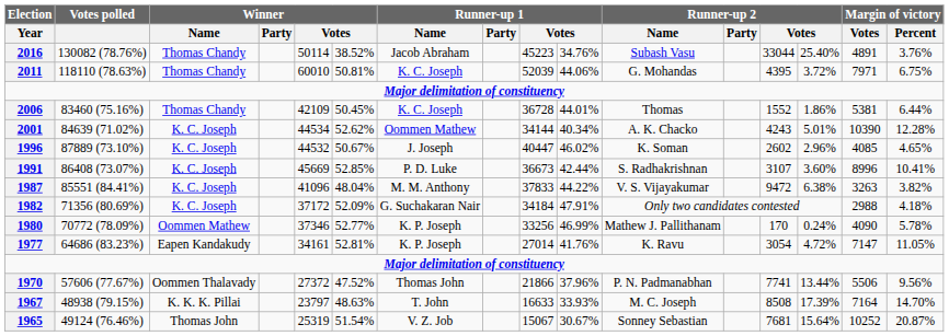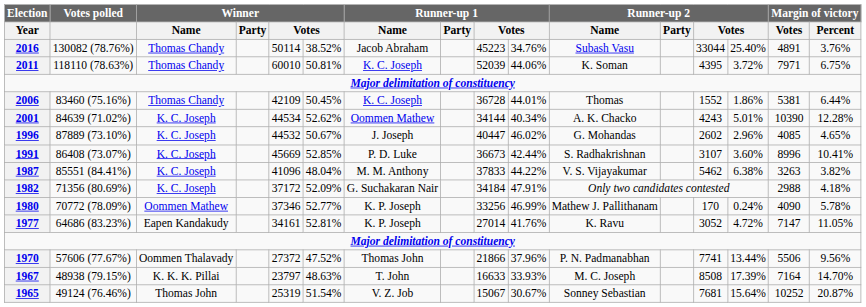2011 | Runner-up 2 / Name: G. Mohandas -> K. Soman
1996 | Runner-up 2 / Name: K. Soman -> G. Mohandas
1987 | column 13: 9472 -> 5462
1977 | column 13: 3054 -> 3052
